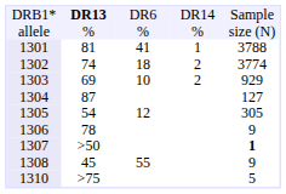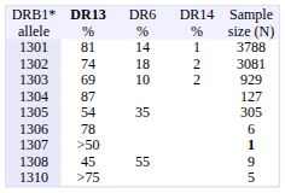1301 | column 3: 41 -> 14
1302 | column 5: 3774 -> 3081
1305 | column 3: 12 -> 35
1306 | column 5: 9 -> 6
